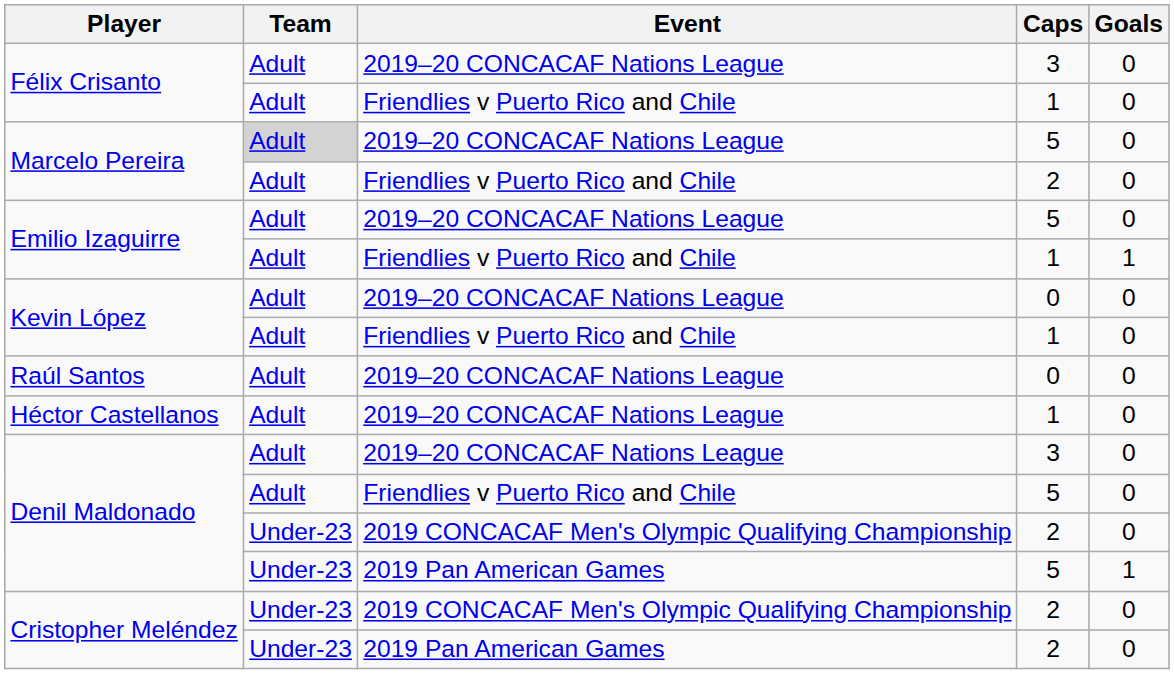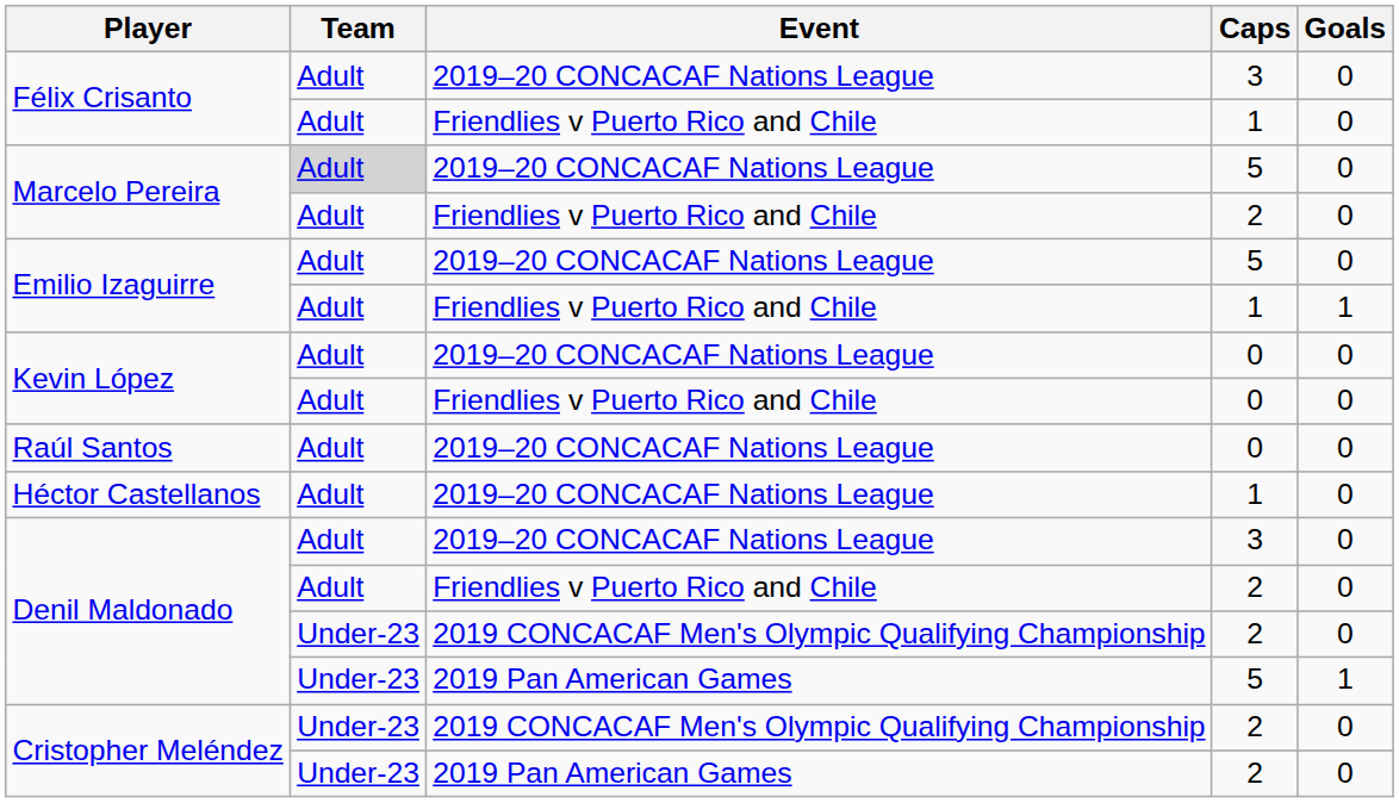Kevin López / Friendlies v Puerto Rico and Chile | Caps: 1 -> 0
Denil Maldonado / Friendlies v Puerto Rico and Chile | Caps: 5 -> 2
